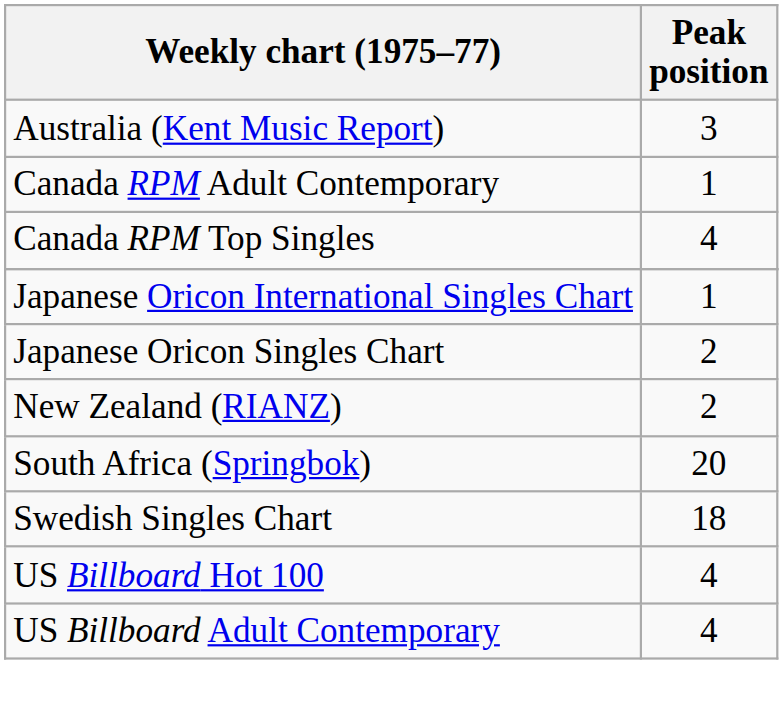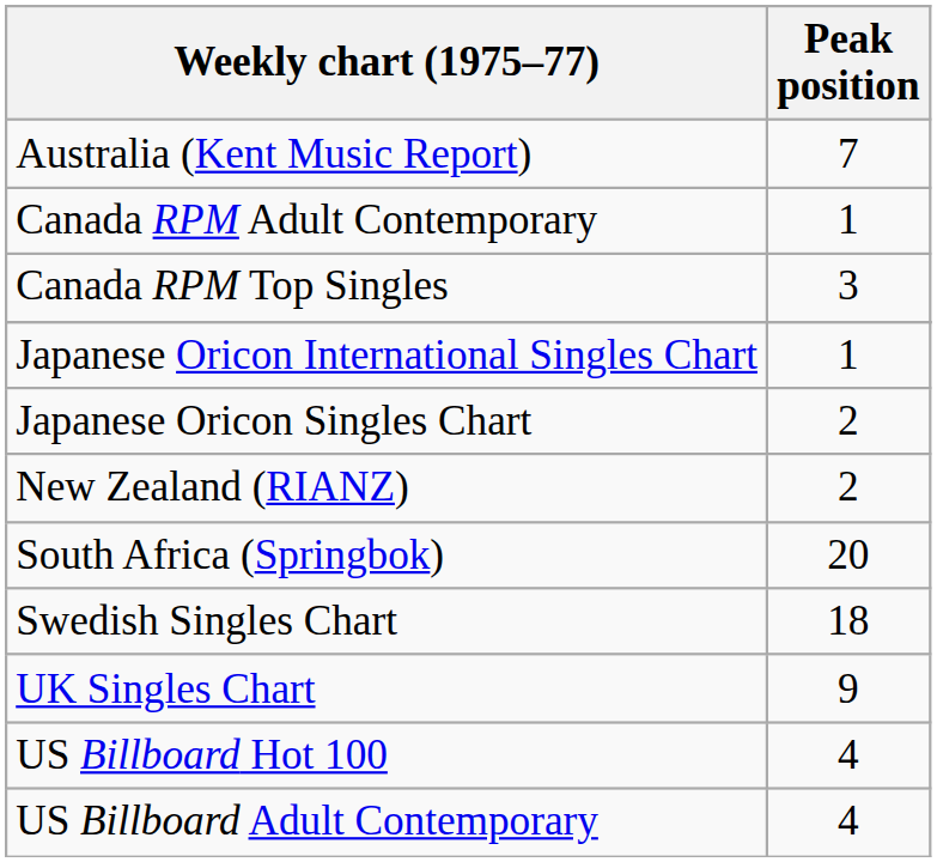Australia (Kent Music Report) | Peak position: 3 -> 7
Canada RPM Top Singles | Peak position: 4 -> 3
+ row: UK Singles Chart | 9
